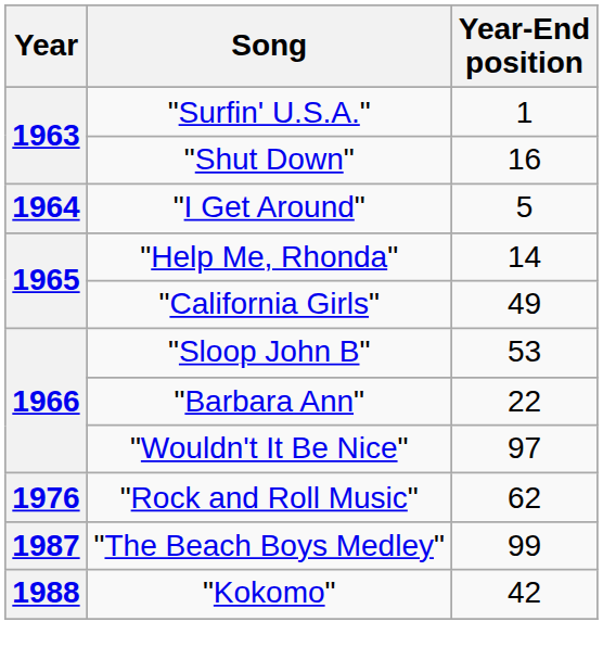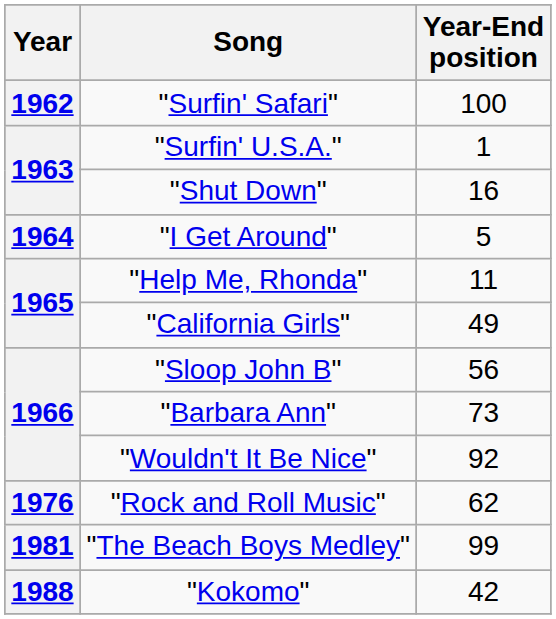+ row: 1962 | "Surfin' Safari" | 100
"Help Me, Rhonda" | Year-End position: 14 -> 11
"Sloop John B" | Year-End position: 53 -> 56
"Barbara Ann" | Year-End position: 22 -> 73
"Wouldn't It Be Nice" | Year-End position: 97 -> 92
"The Beach Boys Medley" | Year: 1987 -> 1981
